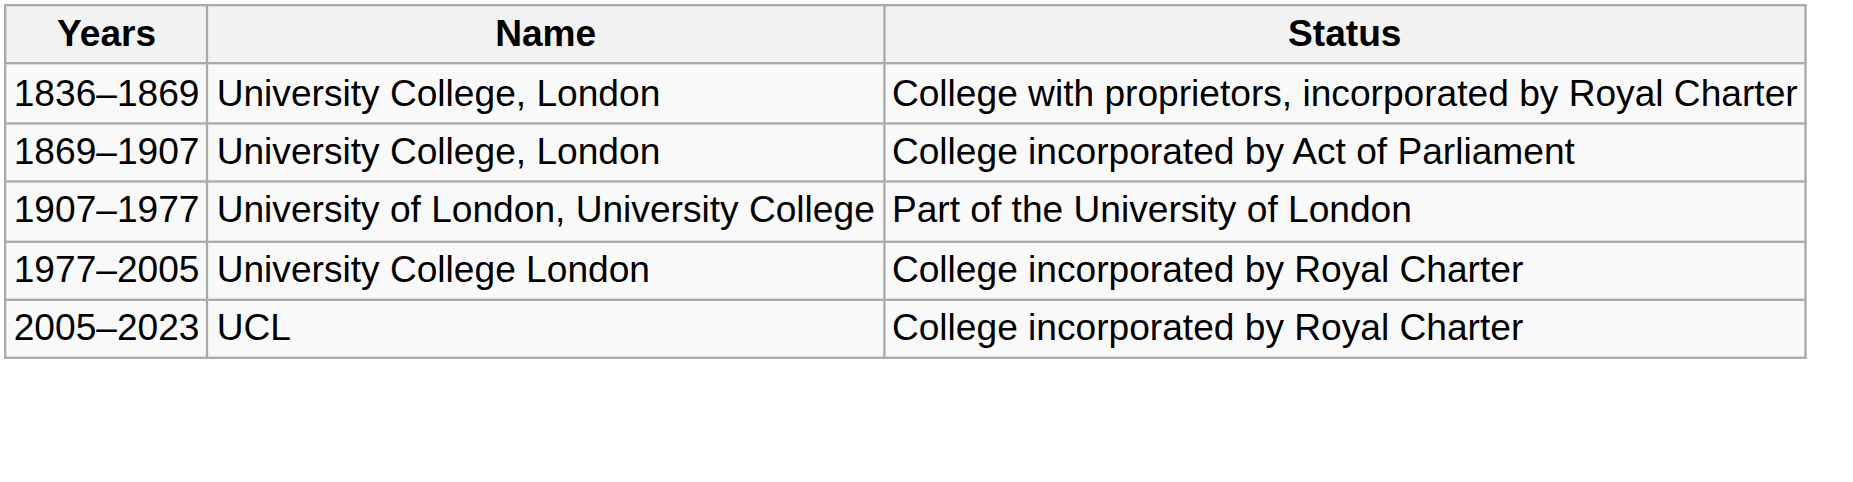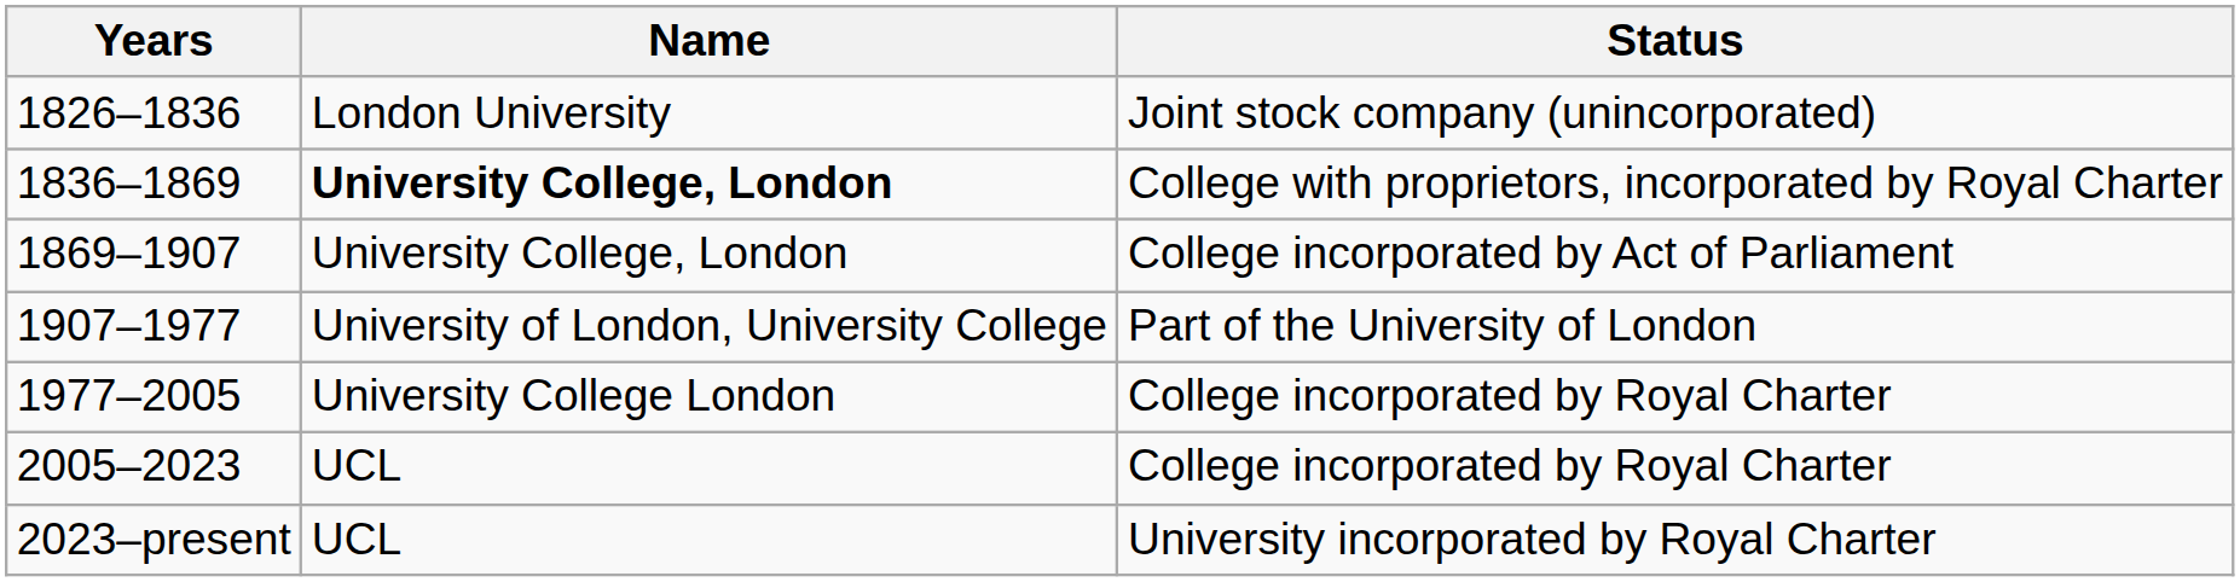+ row: 1826–1836 | London University | Joint stock company (unincorporated)
1836–1869 | Name: normal -> bold
+ row: 2023–present | UCL | University incorporated by Royal Charter
